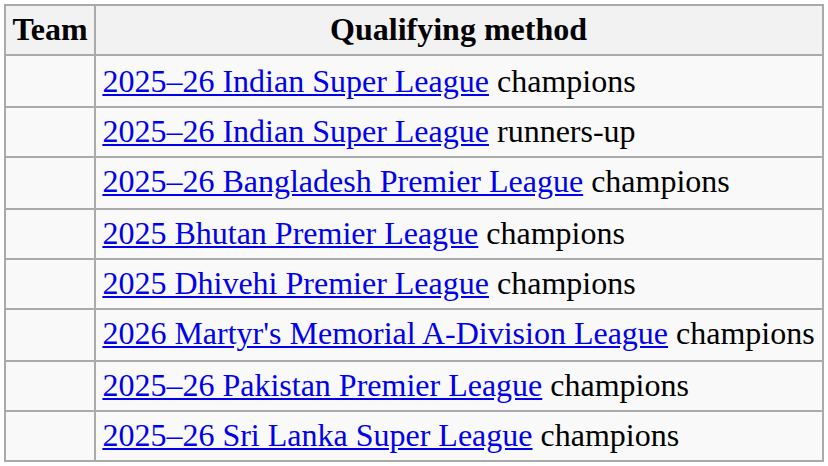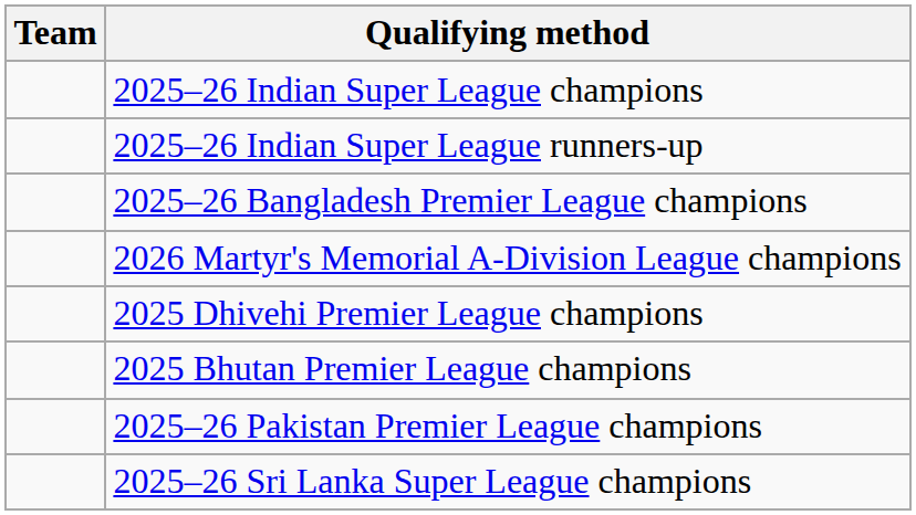rows swapped: 2025 Bhutan Premier League champions <-> 2026 Martyr's Memorial A-Division League champions
